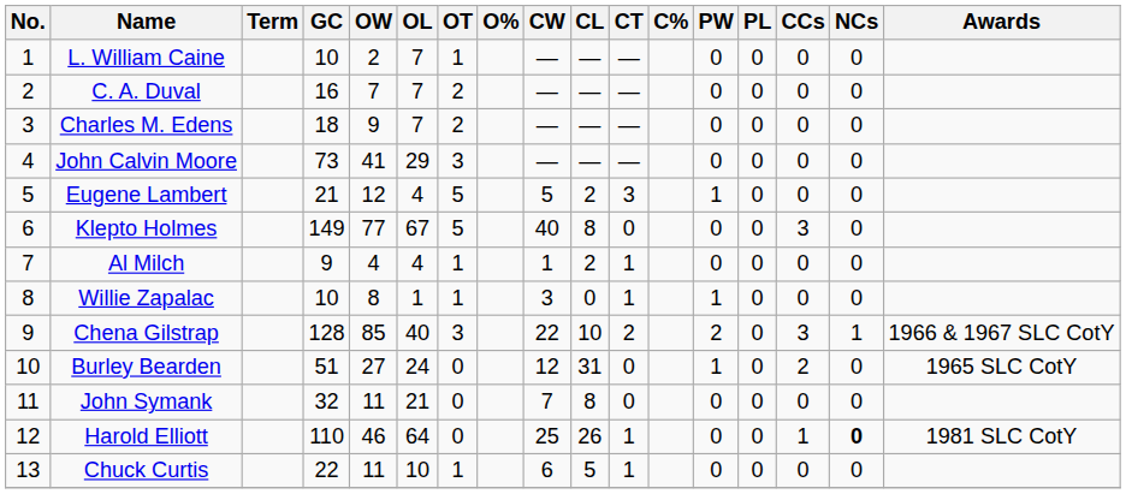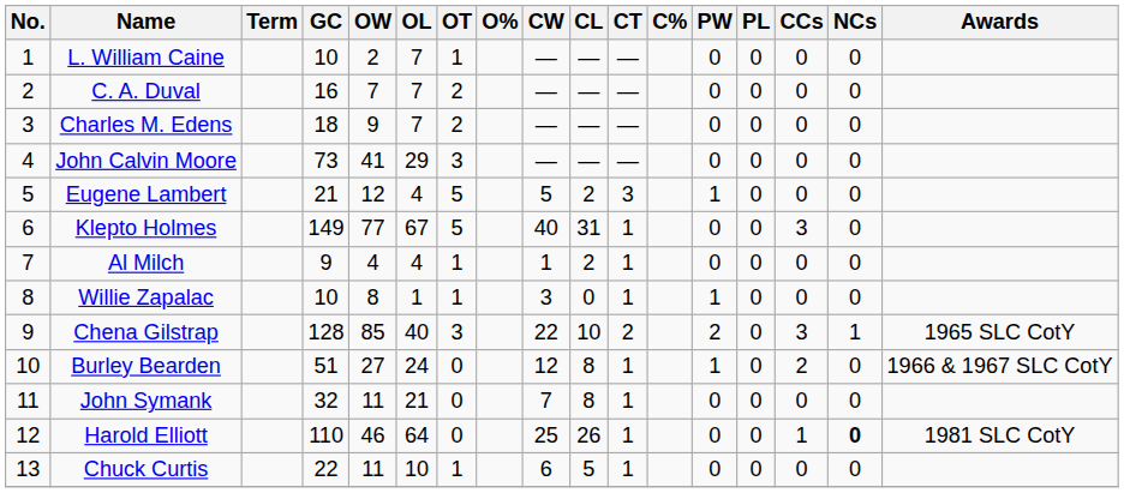Klepto Holmes | CL: 8 -> 31
Klepto Holmes | CT: 0 -> 1
Chena Gilstrap | Awards: 1966 & 1967 SLC CotY -> 1965 SLC CotY
Burley Bearden | CL: 31 -> 8
Burley Bearden | CT: 0 -> 1
Burley Bearden | Awards: 1965 SLC CotY -> 1966 & 1967 SLC CotY
John Symank | CT: 0 -> 1
